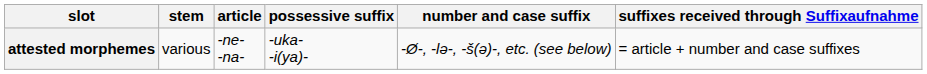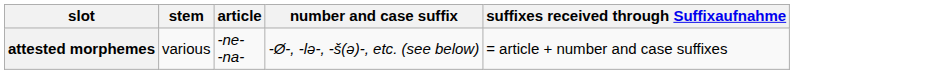- column: possessive suffix | -uka- -i(ya)-
